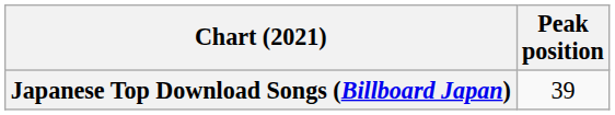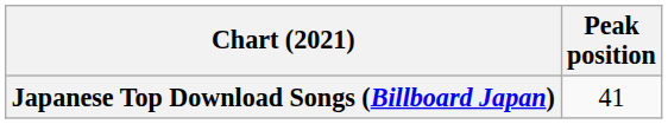Japanese Top Download Songs (Billboard Japan) | Peak position: 39 -> 41
